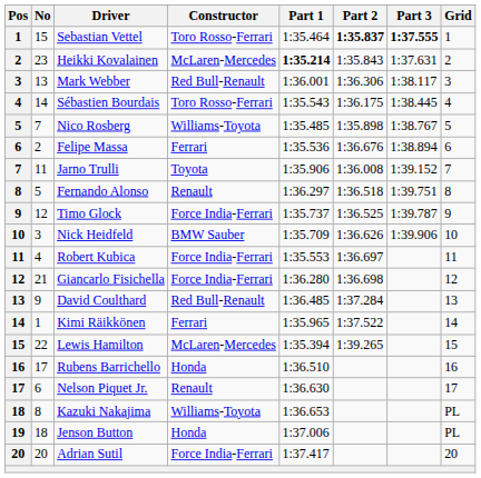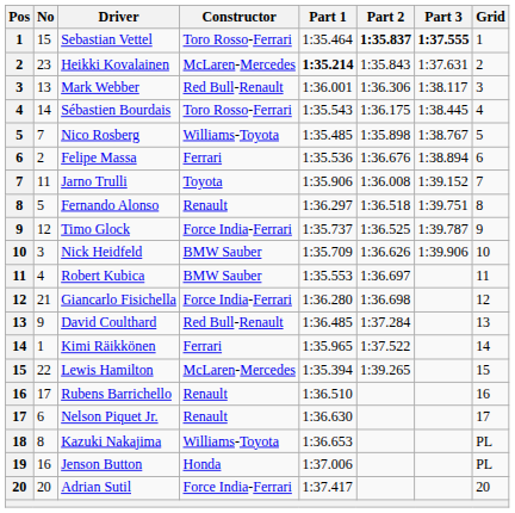Robert Kubica | Constructor: Force India-Ferrari -> BMW Sauber
Rubens Barrichello | Constructor: Honda -> Renault
Jenson Button | No: 18 -> 16
